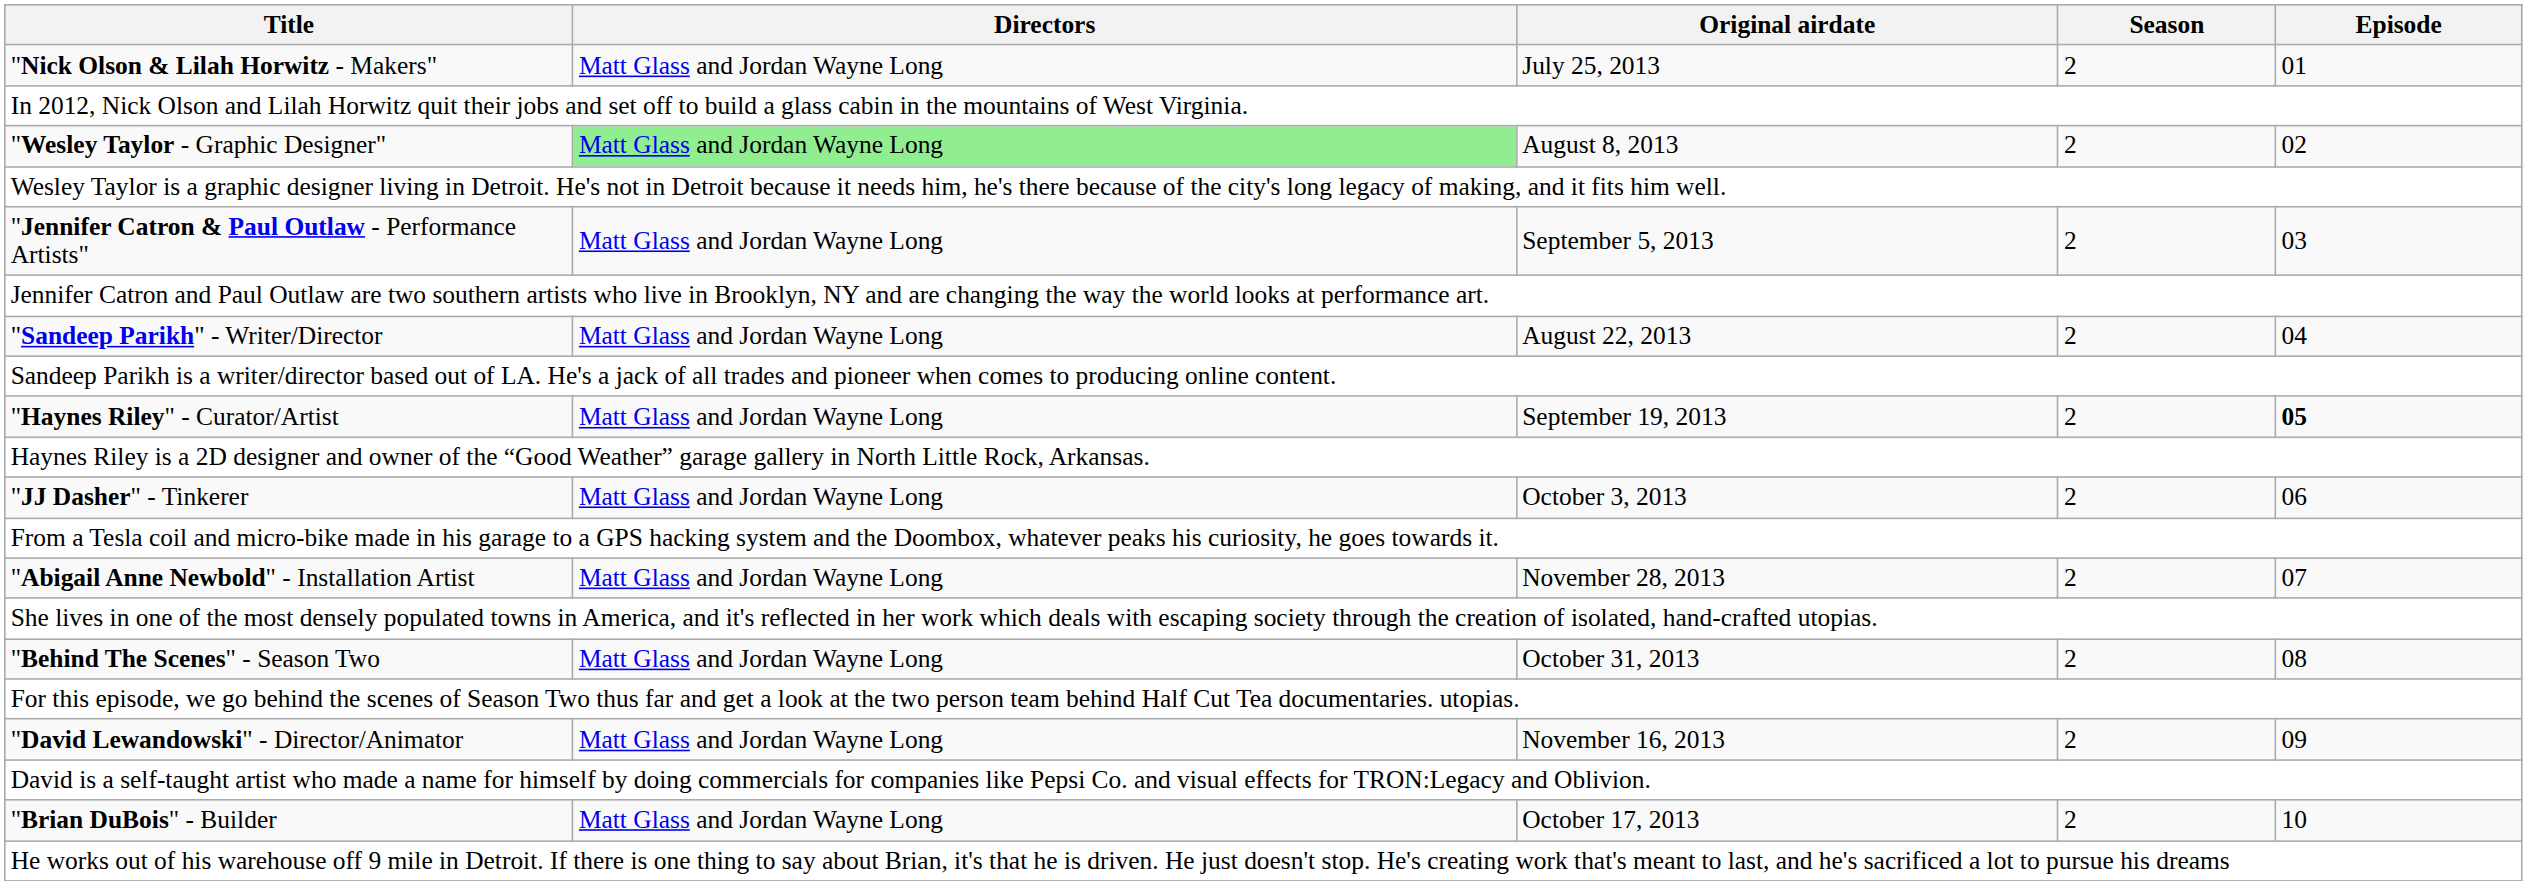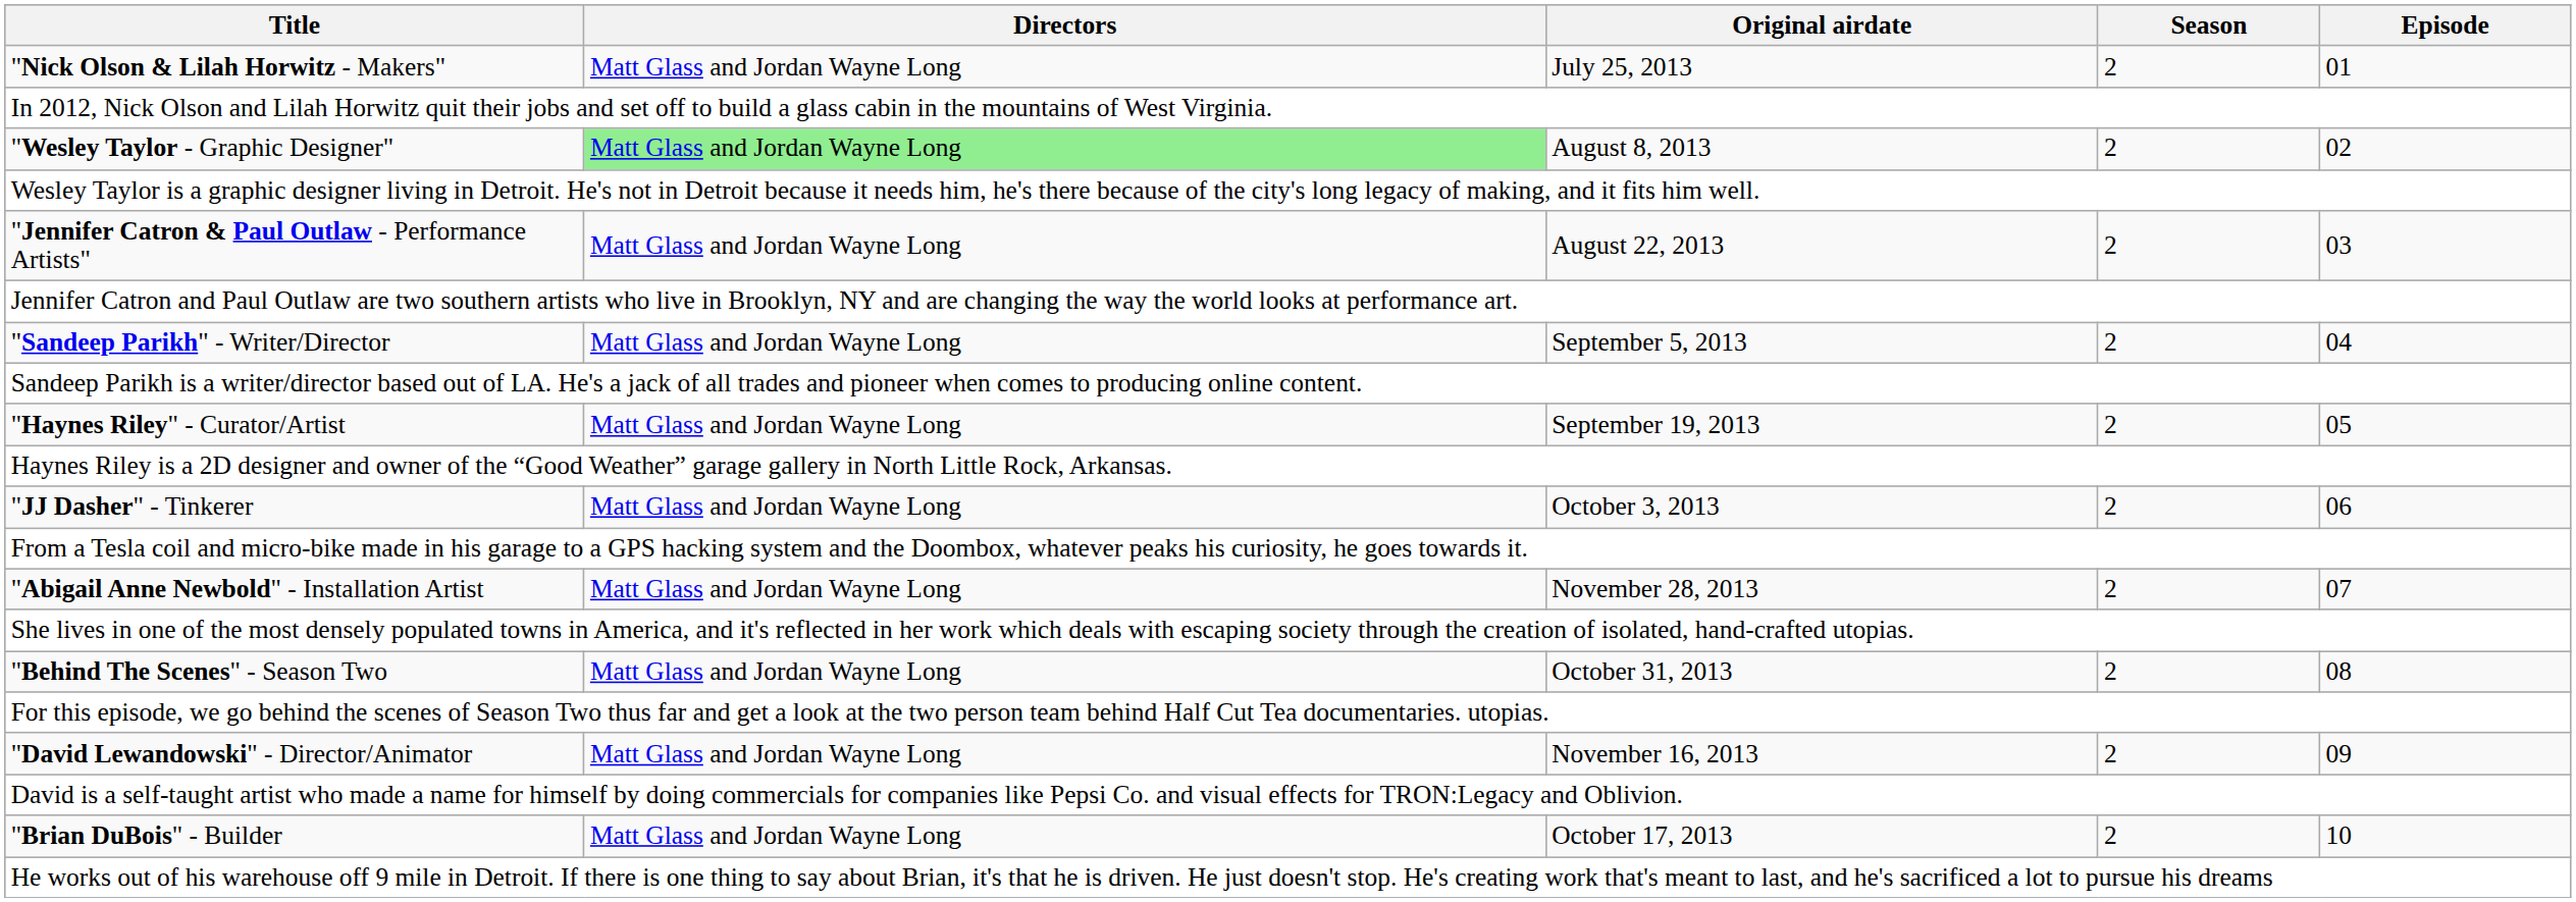"Jennifer Catron & Paul Outlaw - Performance Artists" | Original airdate: September 5, 2013 -> August 22, 2013
"Sandeep Parikh" - Writer/Director | Original airdate: August 22, 2013 -> September 5, 2013
"Haynes Riley" - Curator/Artist | Episode: bold -> normal
